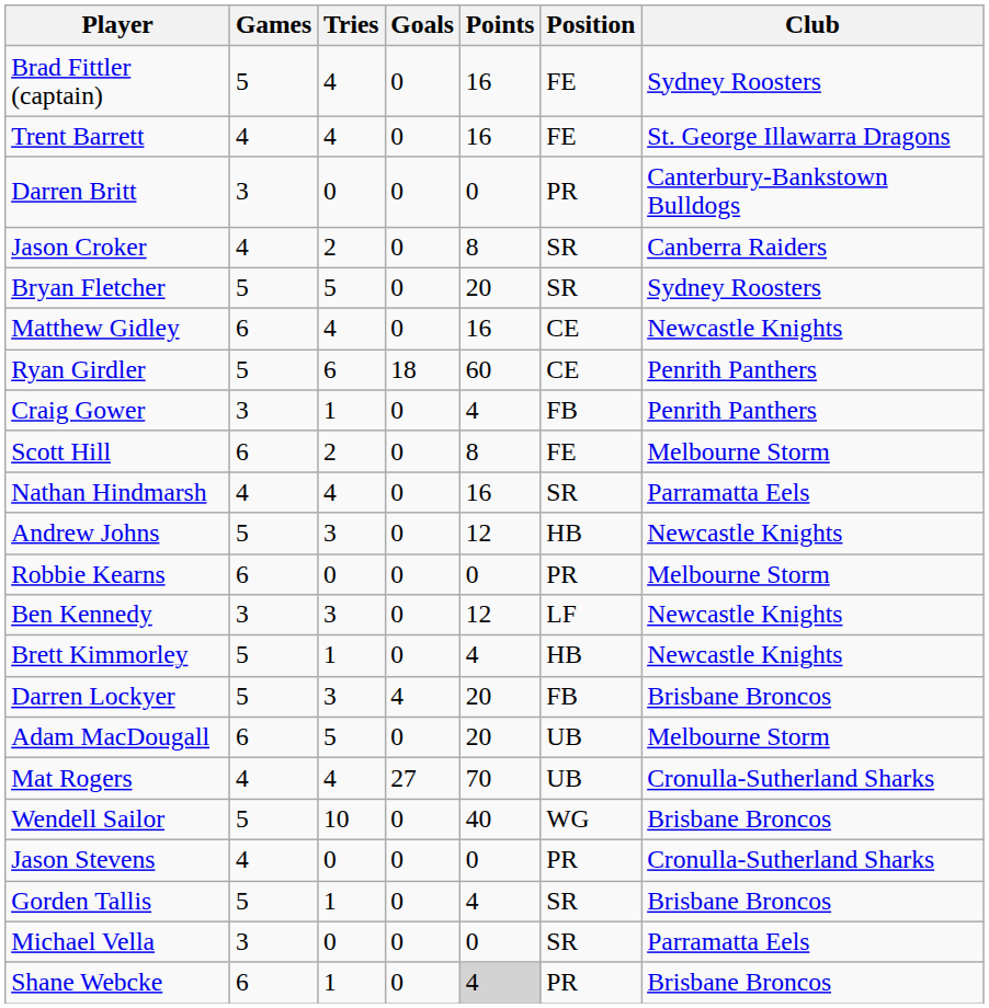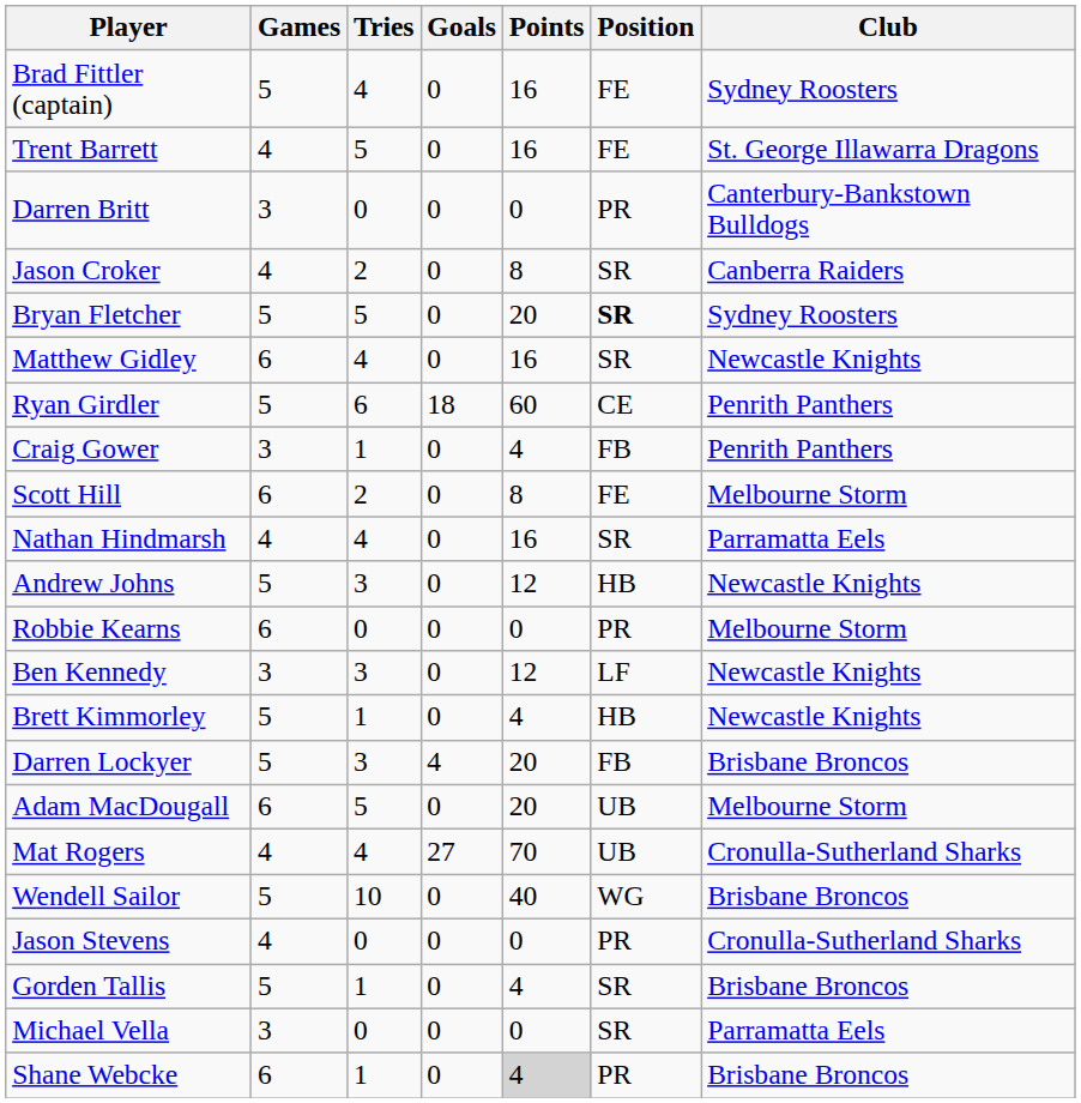Trent Barrett | Tries: 4 -> 5
Bryan Fletcher | Position: normal -> bold
Matthew Gidley | Position: CE -> SR
